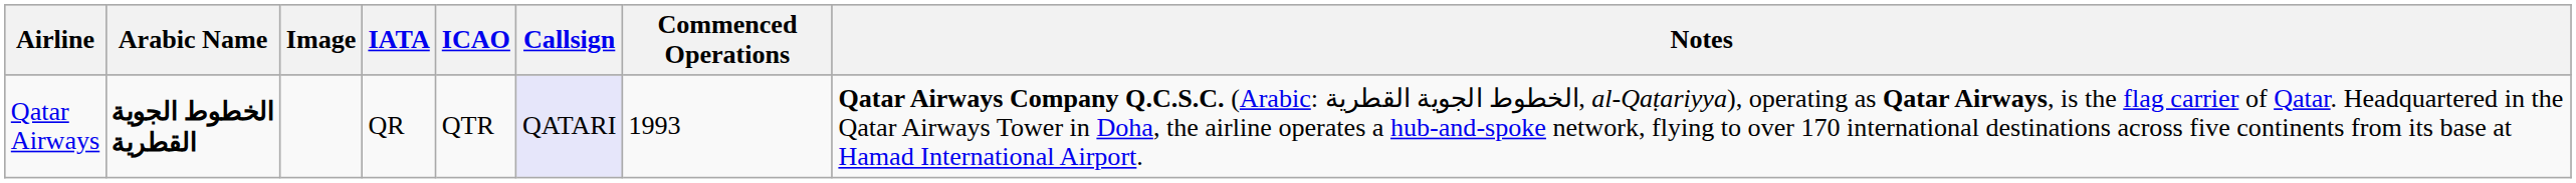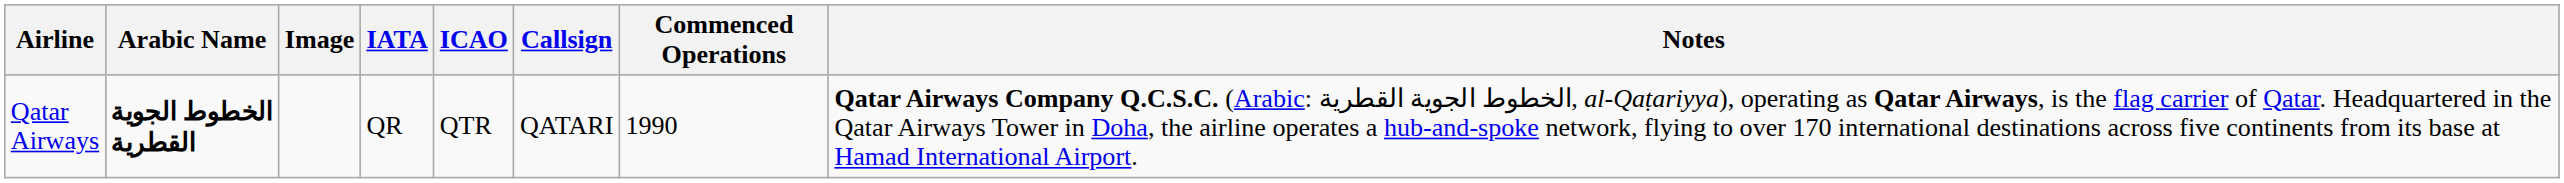Qatar Airways | Callsign: lavender background -> no background
Qatar Airways | Commenced Operations: 1993 -> 1990
